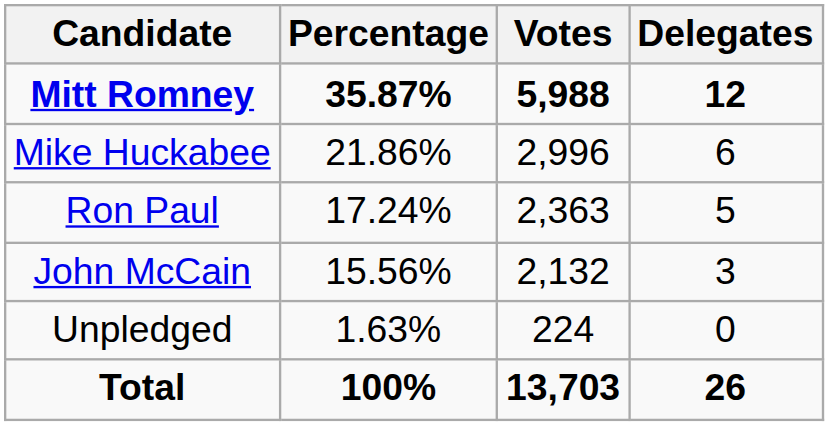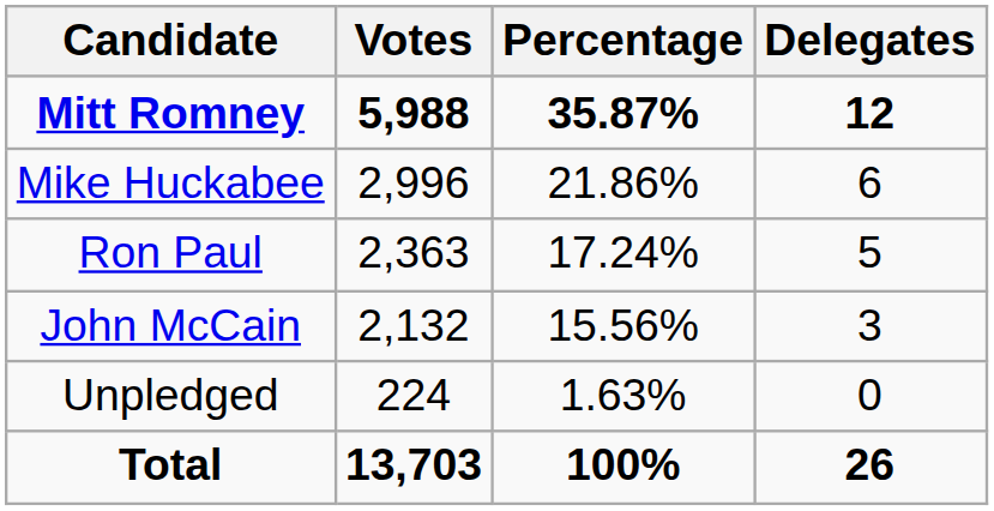columns swapped: Votes <-> Percentage
